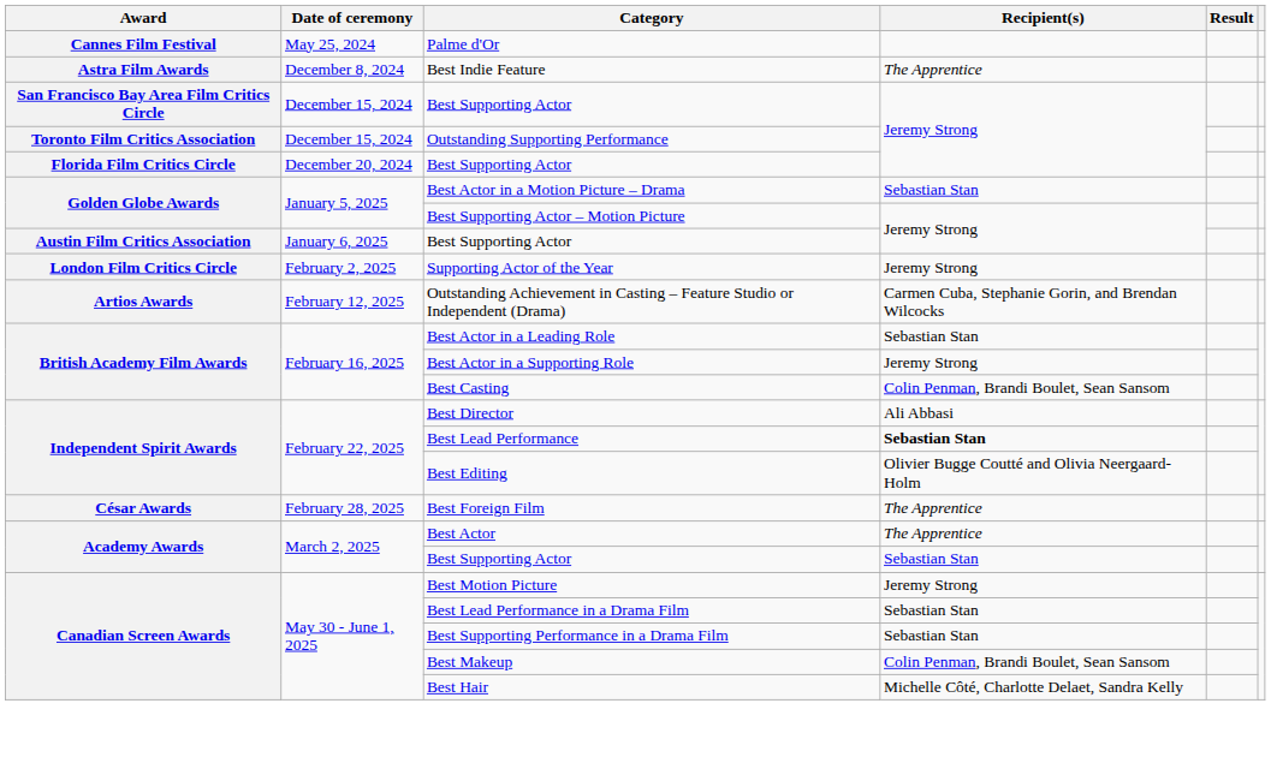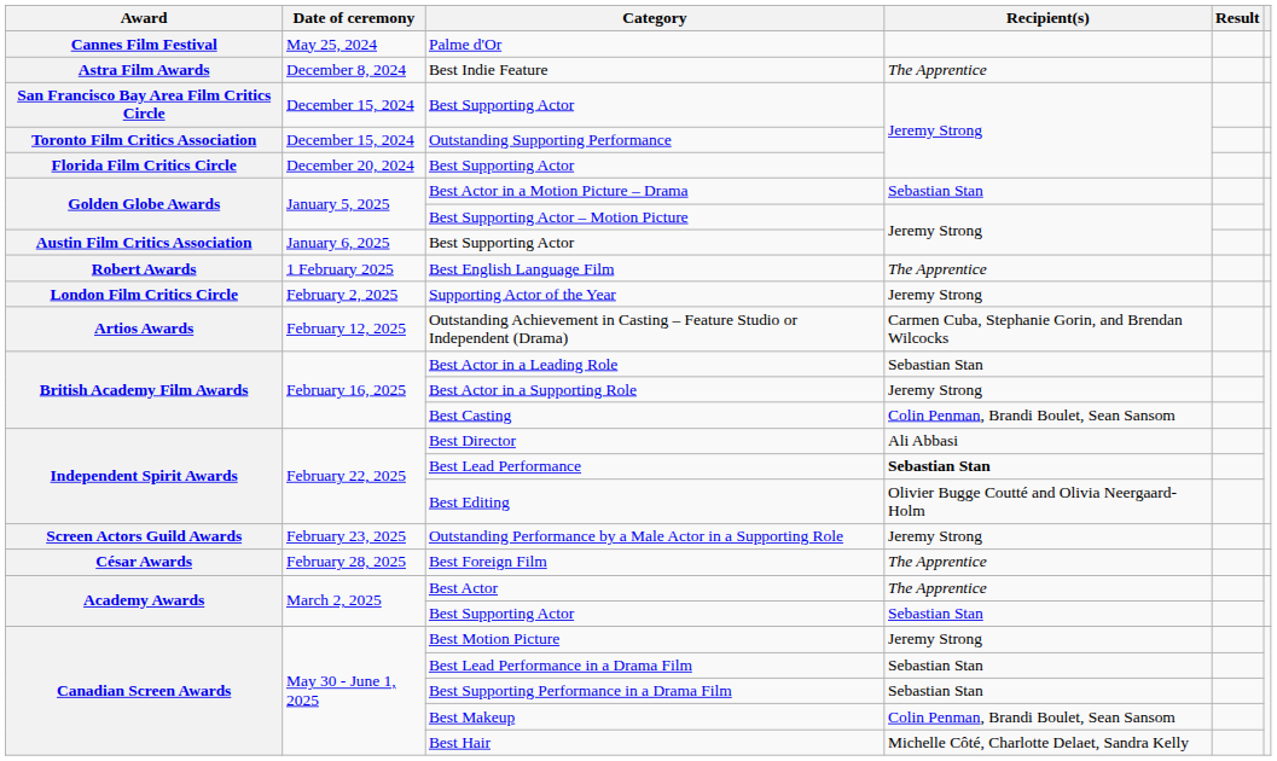+ row: Robert Awards | 1 February 2025 | Best English Language Film | The Apprentice
+ row: Screen Actors Guild Awards | February 23, 2025 | Outstanding Performance by a Male Actor in a Supporting Role | Jeremy Strong
